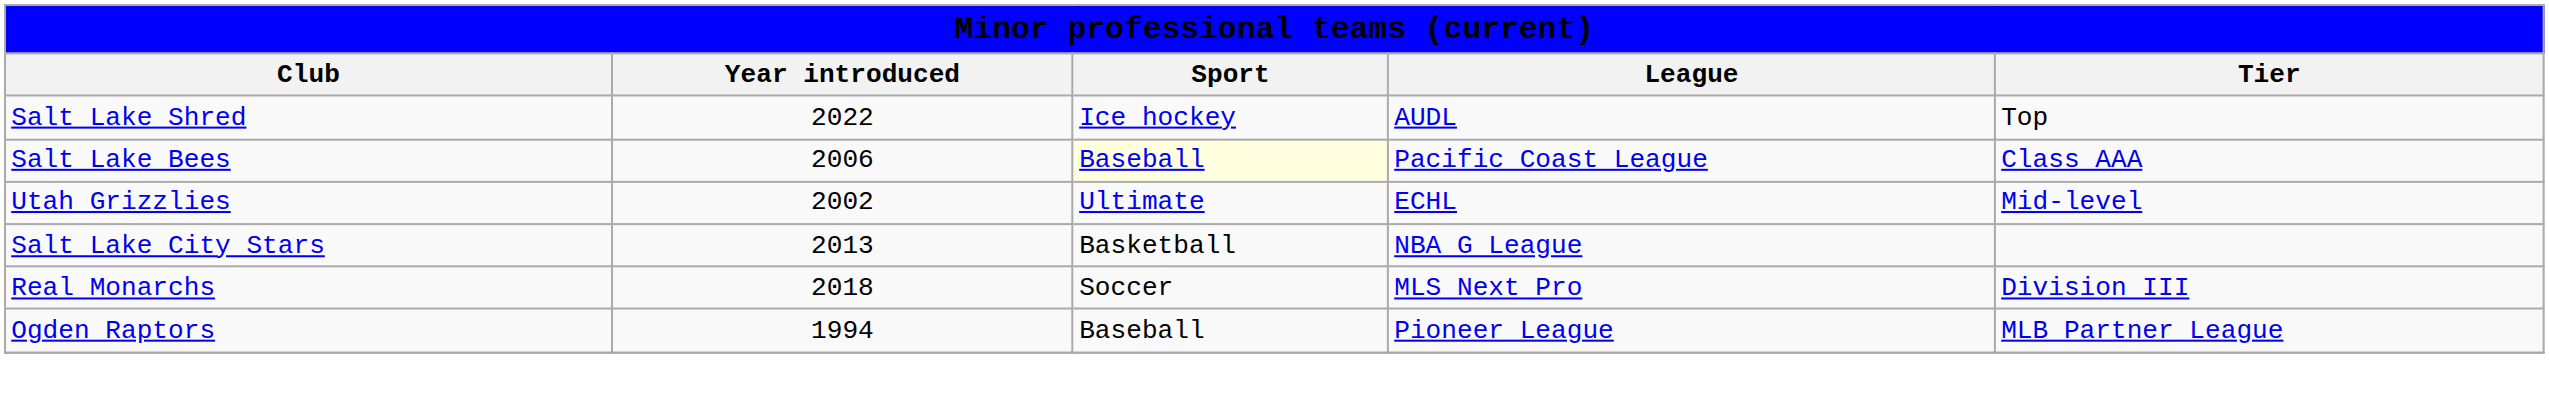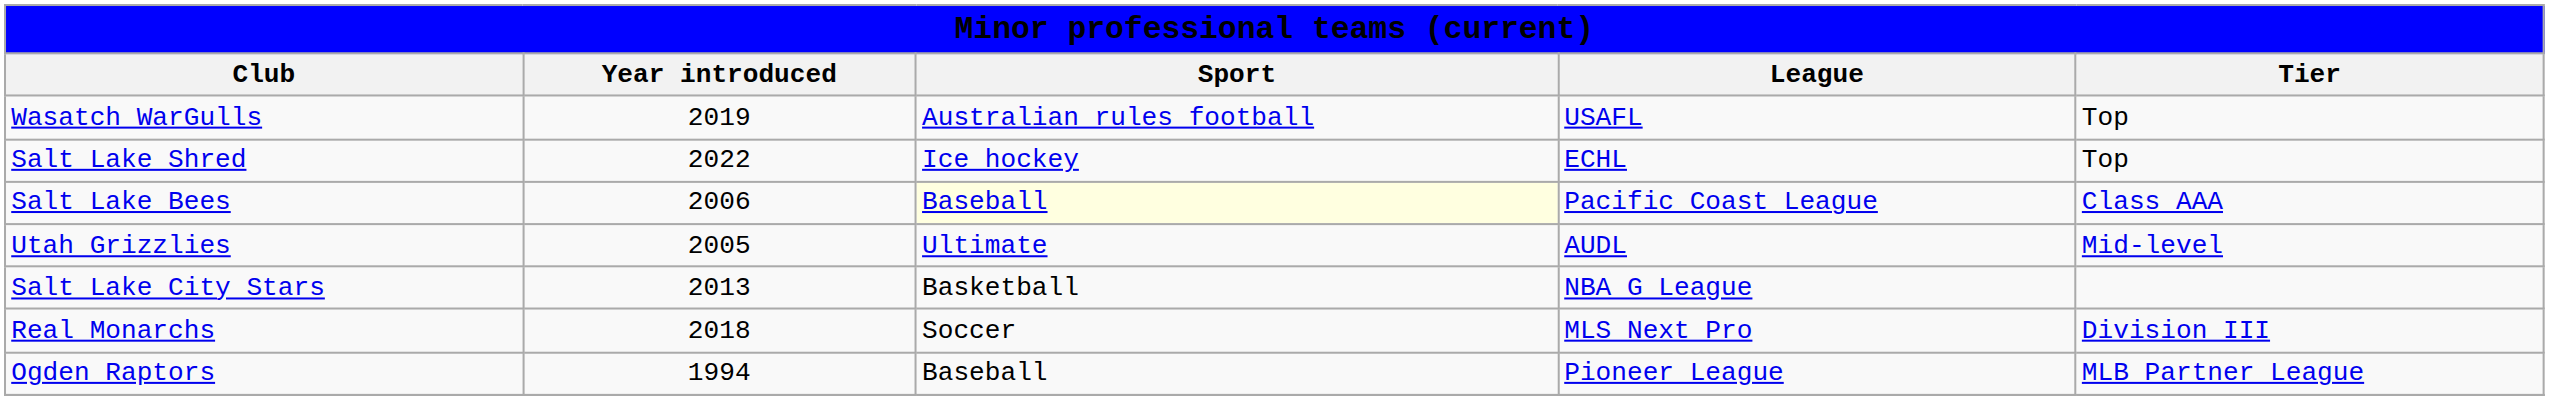+ row: Wasatch WarGulls | 2019 | Australian rules football | USAFL | Top
Salt Lake Shred | League: AUDL -> ECHL
Utah Grizzlies | Year introduced: 2002 -> 2005
Utah Grizzlies | League: ECHL -> AUDL
